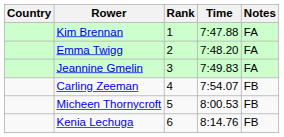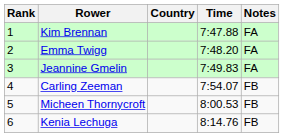columns swapped: Rank <-> Country
